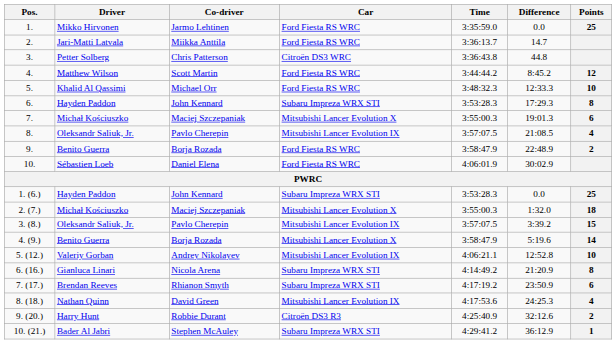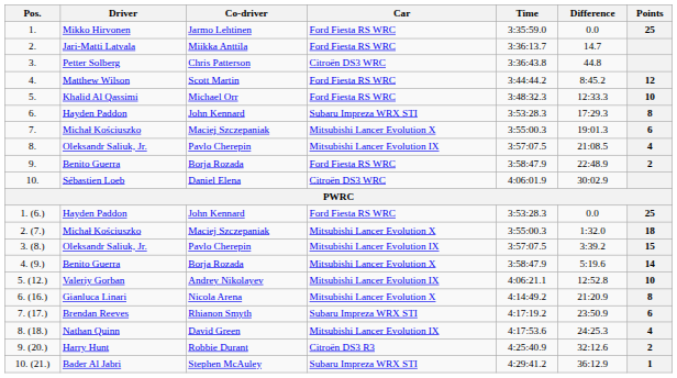10. | Car: Ford Fiesta RS WRC -> Citroën DS3 WRC
1. (6.) | Car: Subaru Impreza WRX STI -> Ford Fiesta RS WRC
6. (16.) | Car: Subaru Impreza WRX STI -> Mitsubishi Lancer Evolution X
